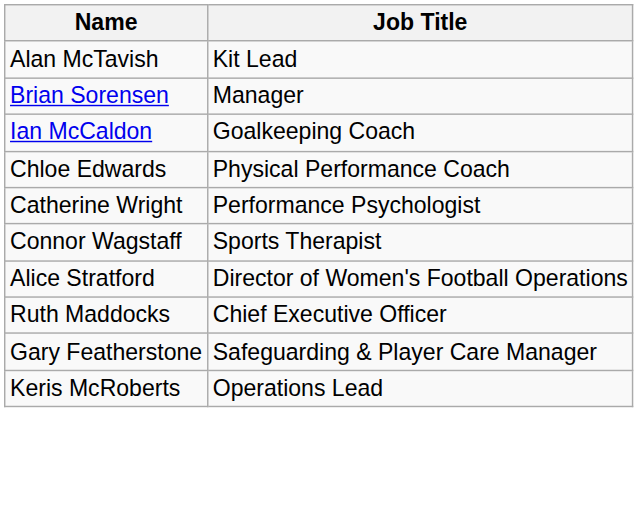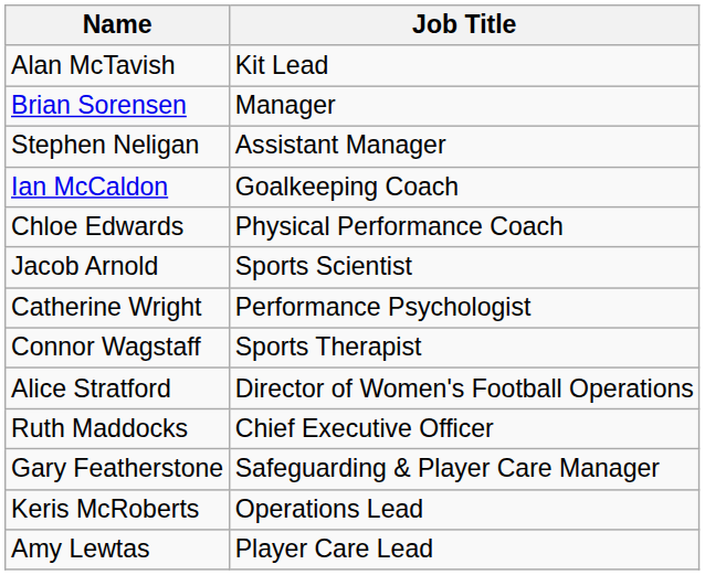+ row: Stephen Neligan | Assistant Manager
+ row: Jacob Arnold | Sports Scientist
+ row: Amy Lewtas | Player Care Lead
